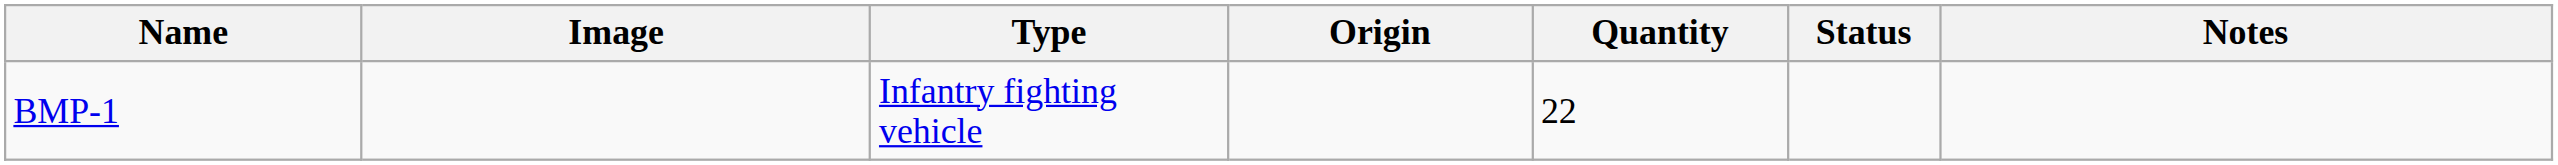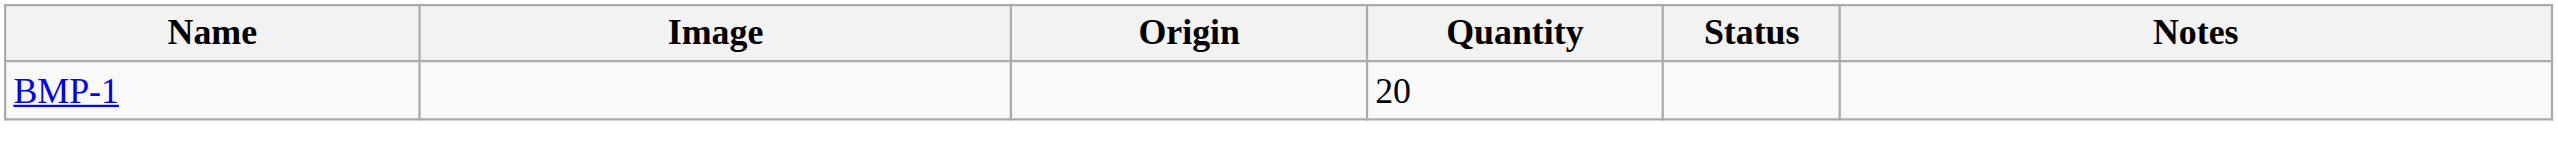- column: Type | Infantry fighting vehicle
BMP-1 | Quantity: 22 -> 20
